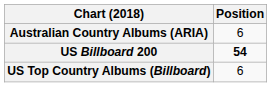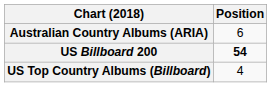US Top Country Albums (Billboard) | Position: 6 -> 4
